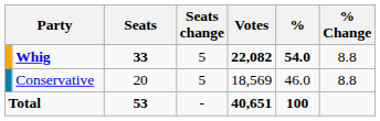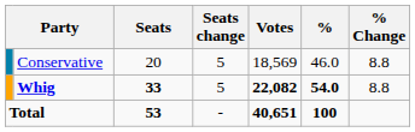rows swapped: Whig <-> Conservative
